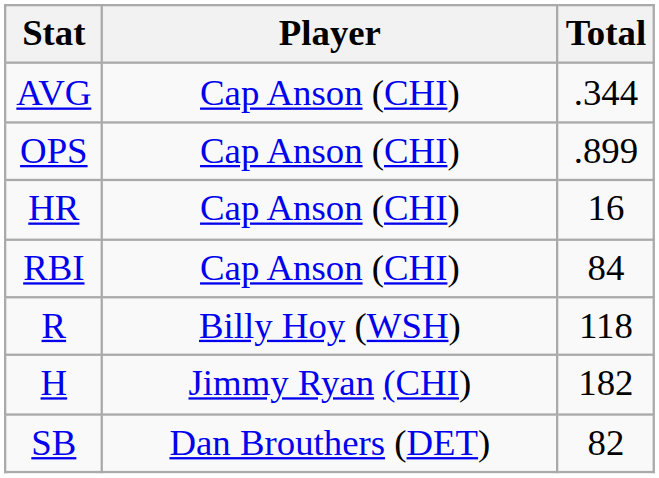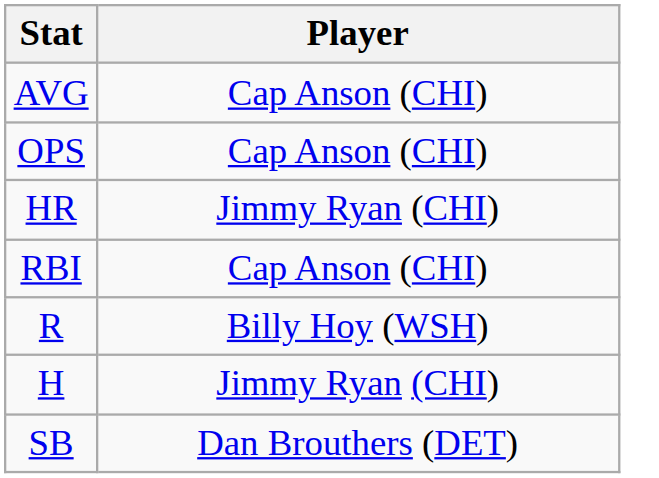- column: Total | .344 | .899 | 16 | 84 | 118 | 182 | 82
HR | Player: Cap Anson (CHI) -> Jimmy Ryan (CHI)
